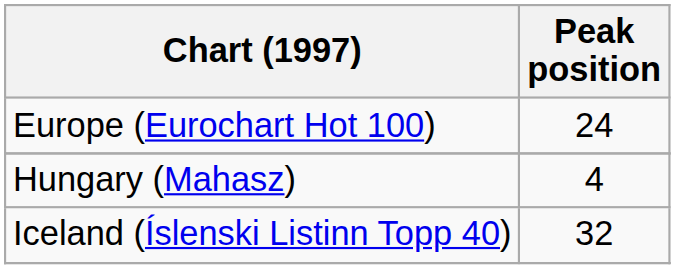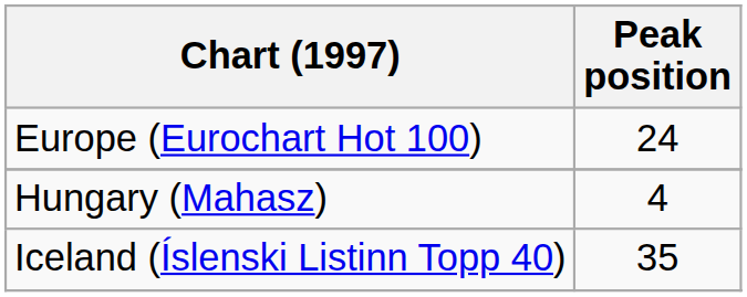Iceland (Íslenski Listinn Topp 40) | Peak position: 32 -> 35
